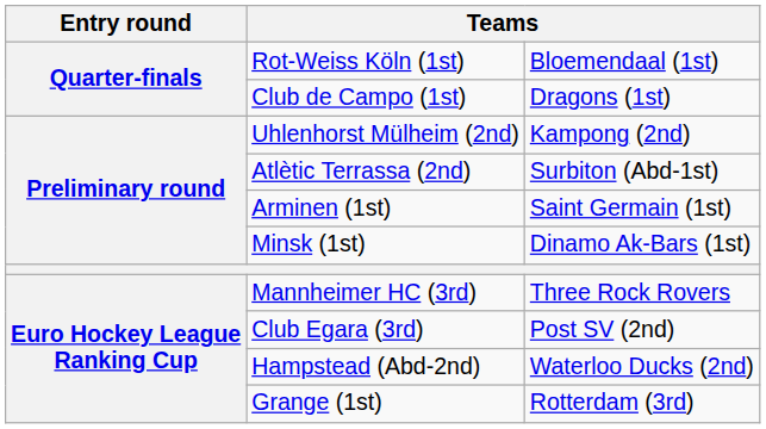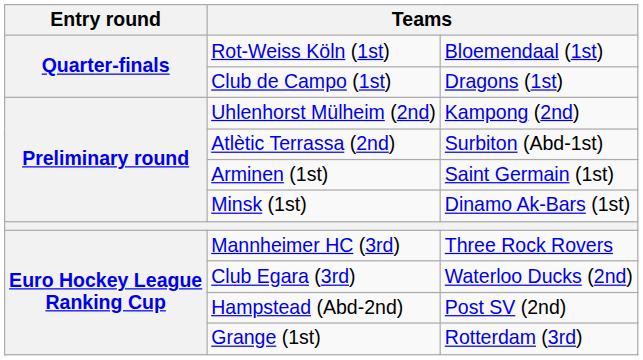Club Egara (3rd) | column 3: Post SV (2nd) -> Waterloo Ducks (2nd)
Hampstead (Abd-2nd) | column 3: Waterloo Ducks (2nd) -> Post SV (2nd)
